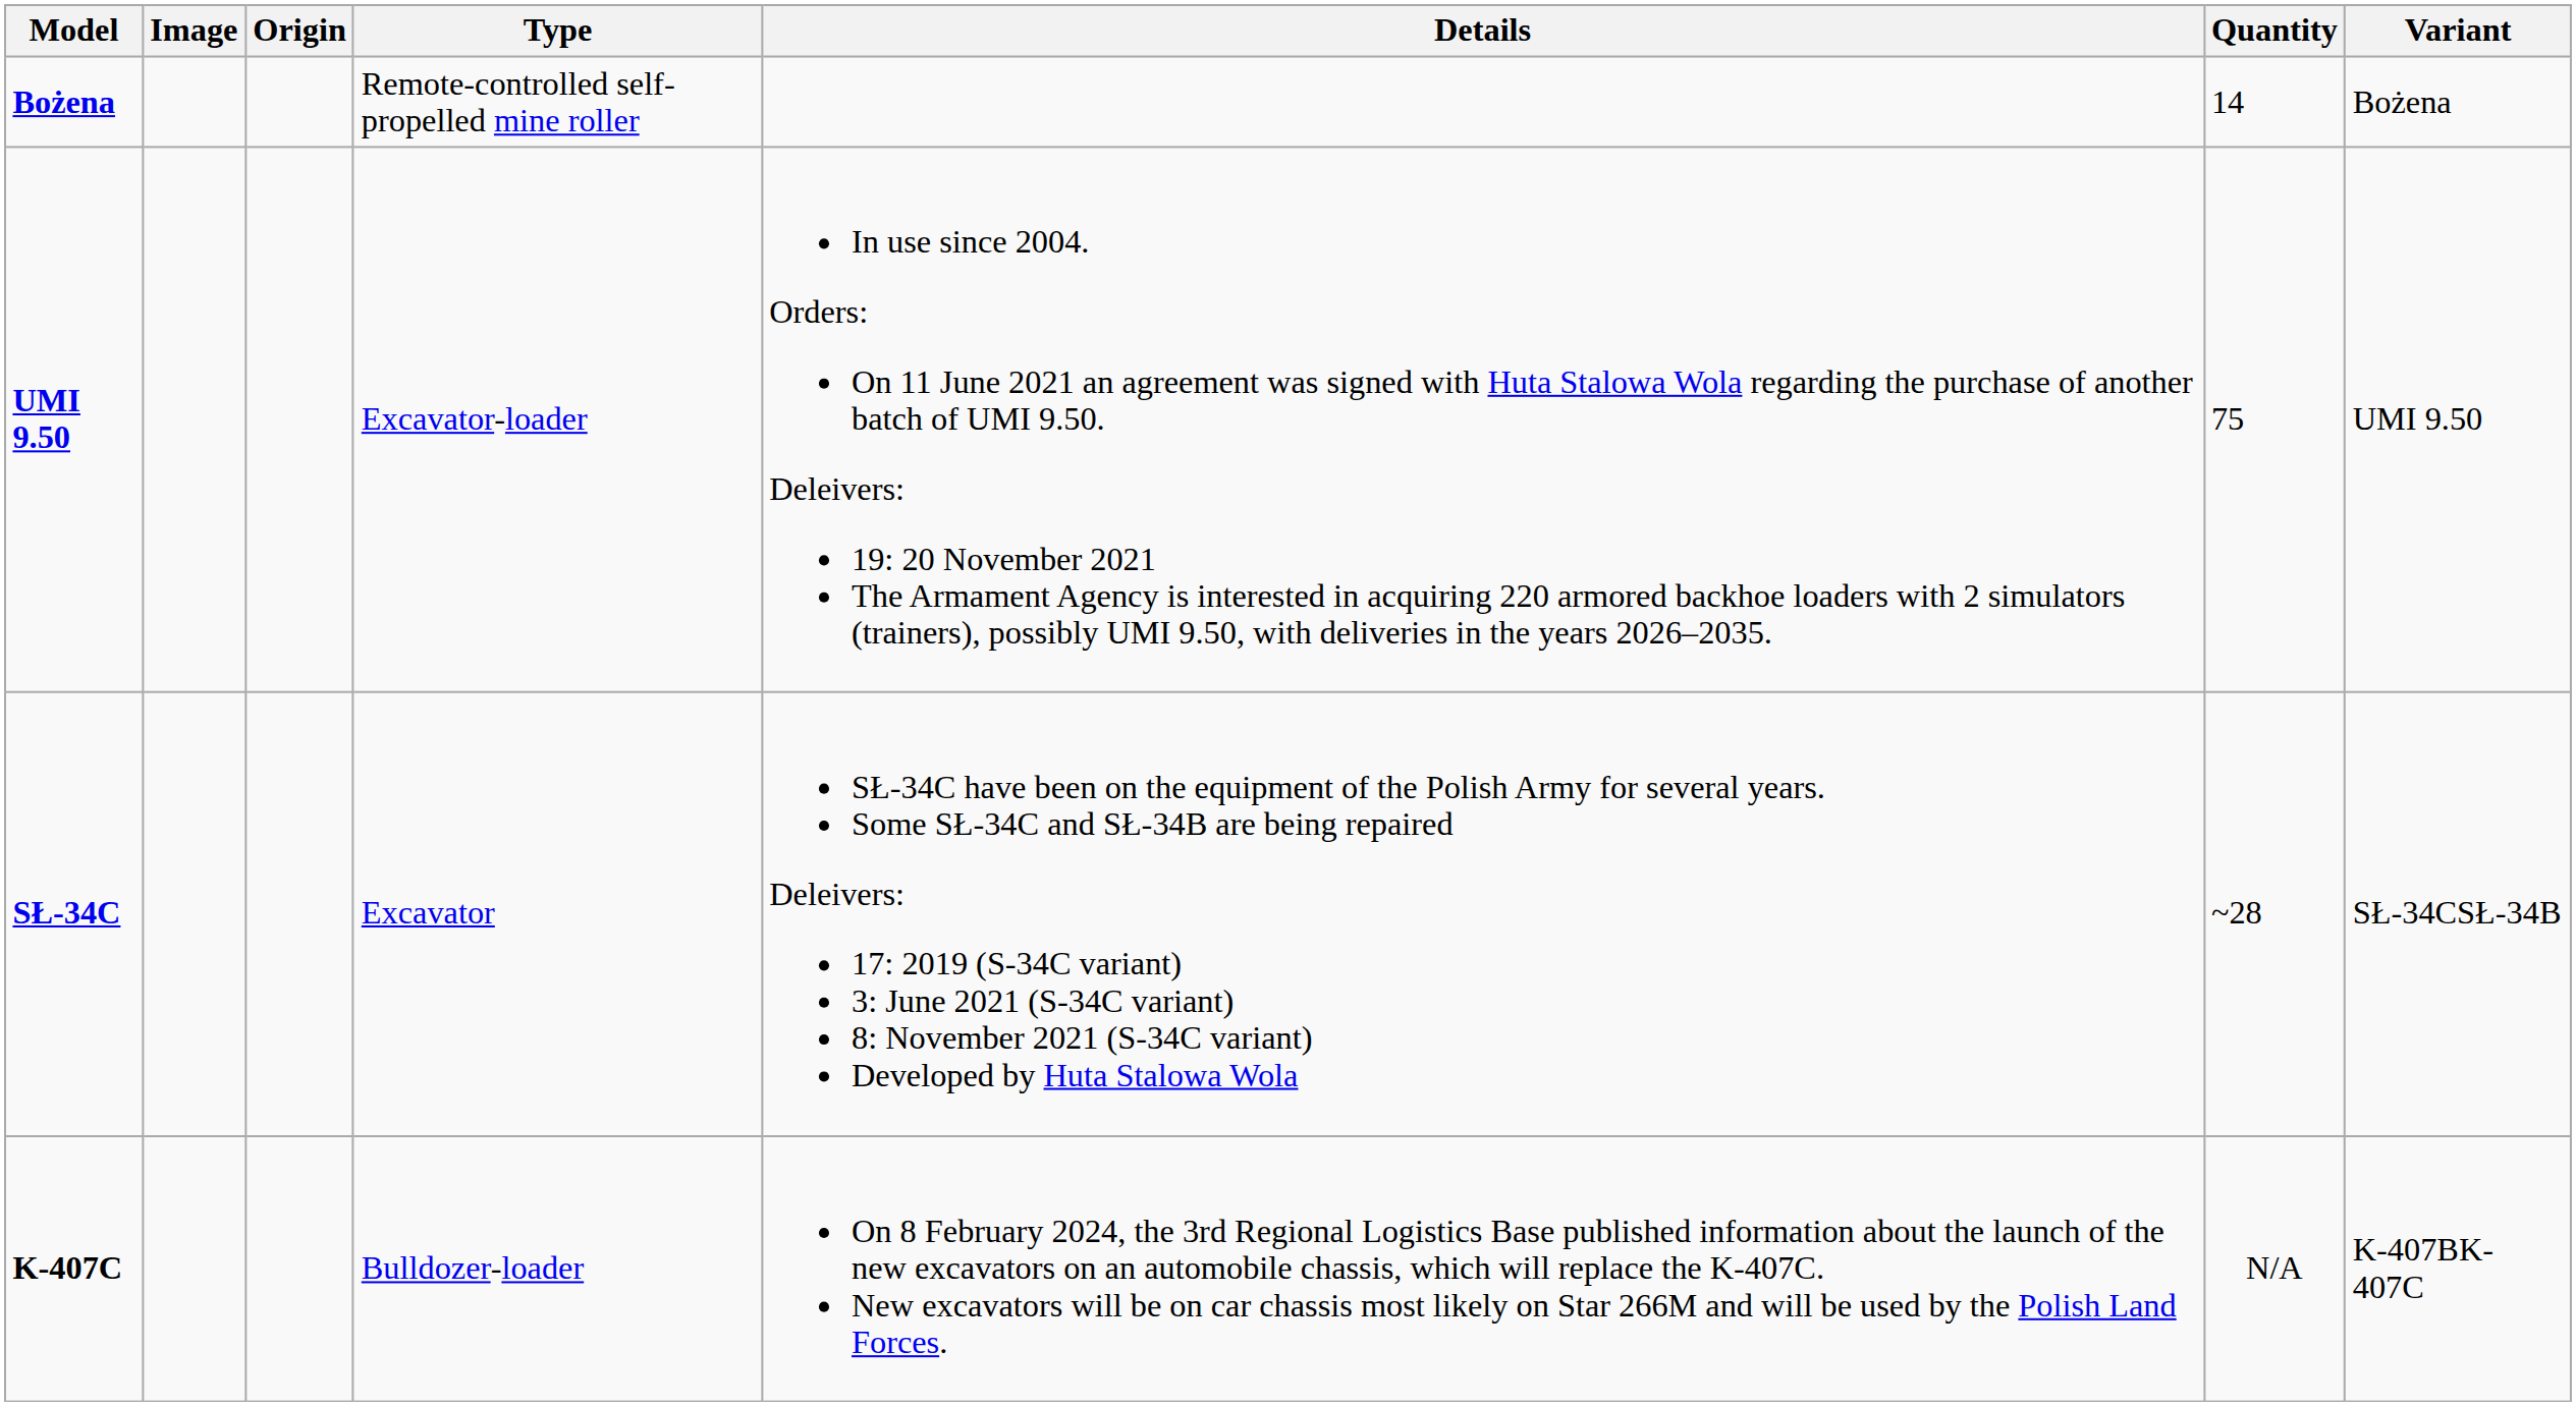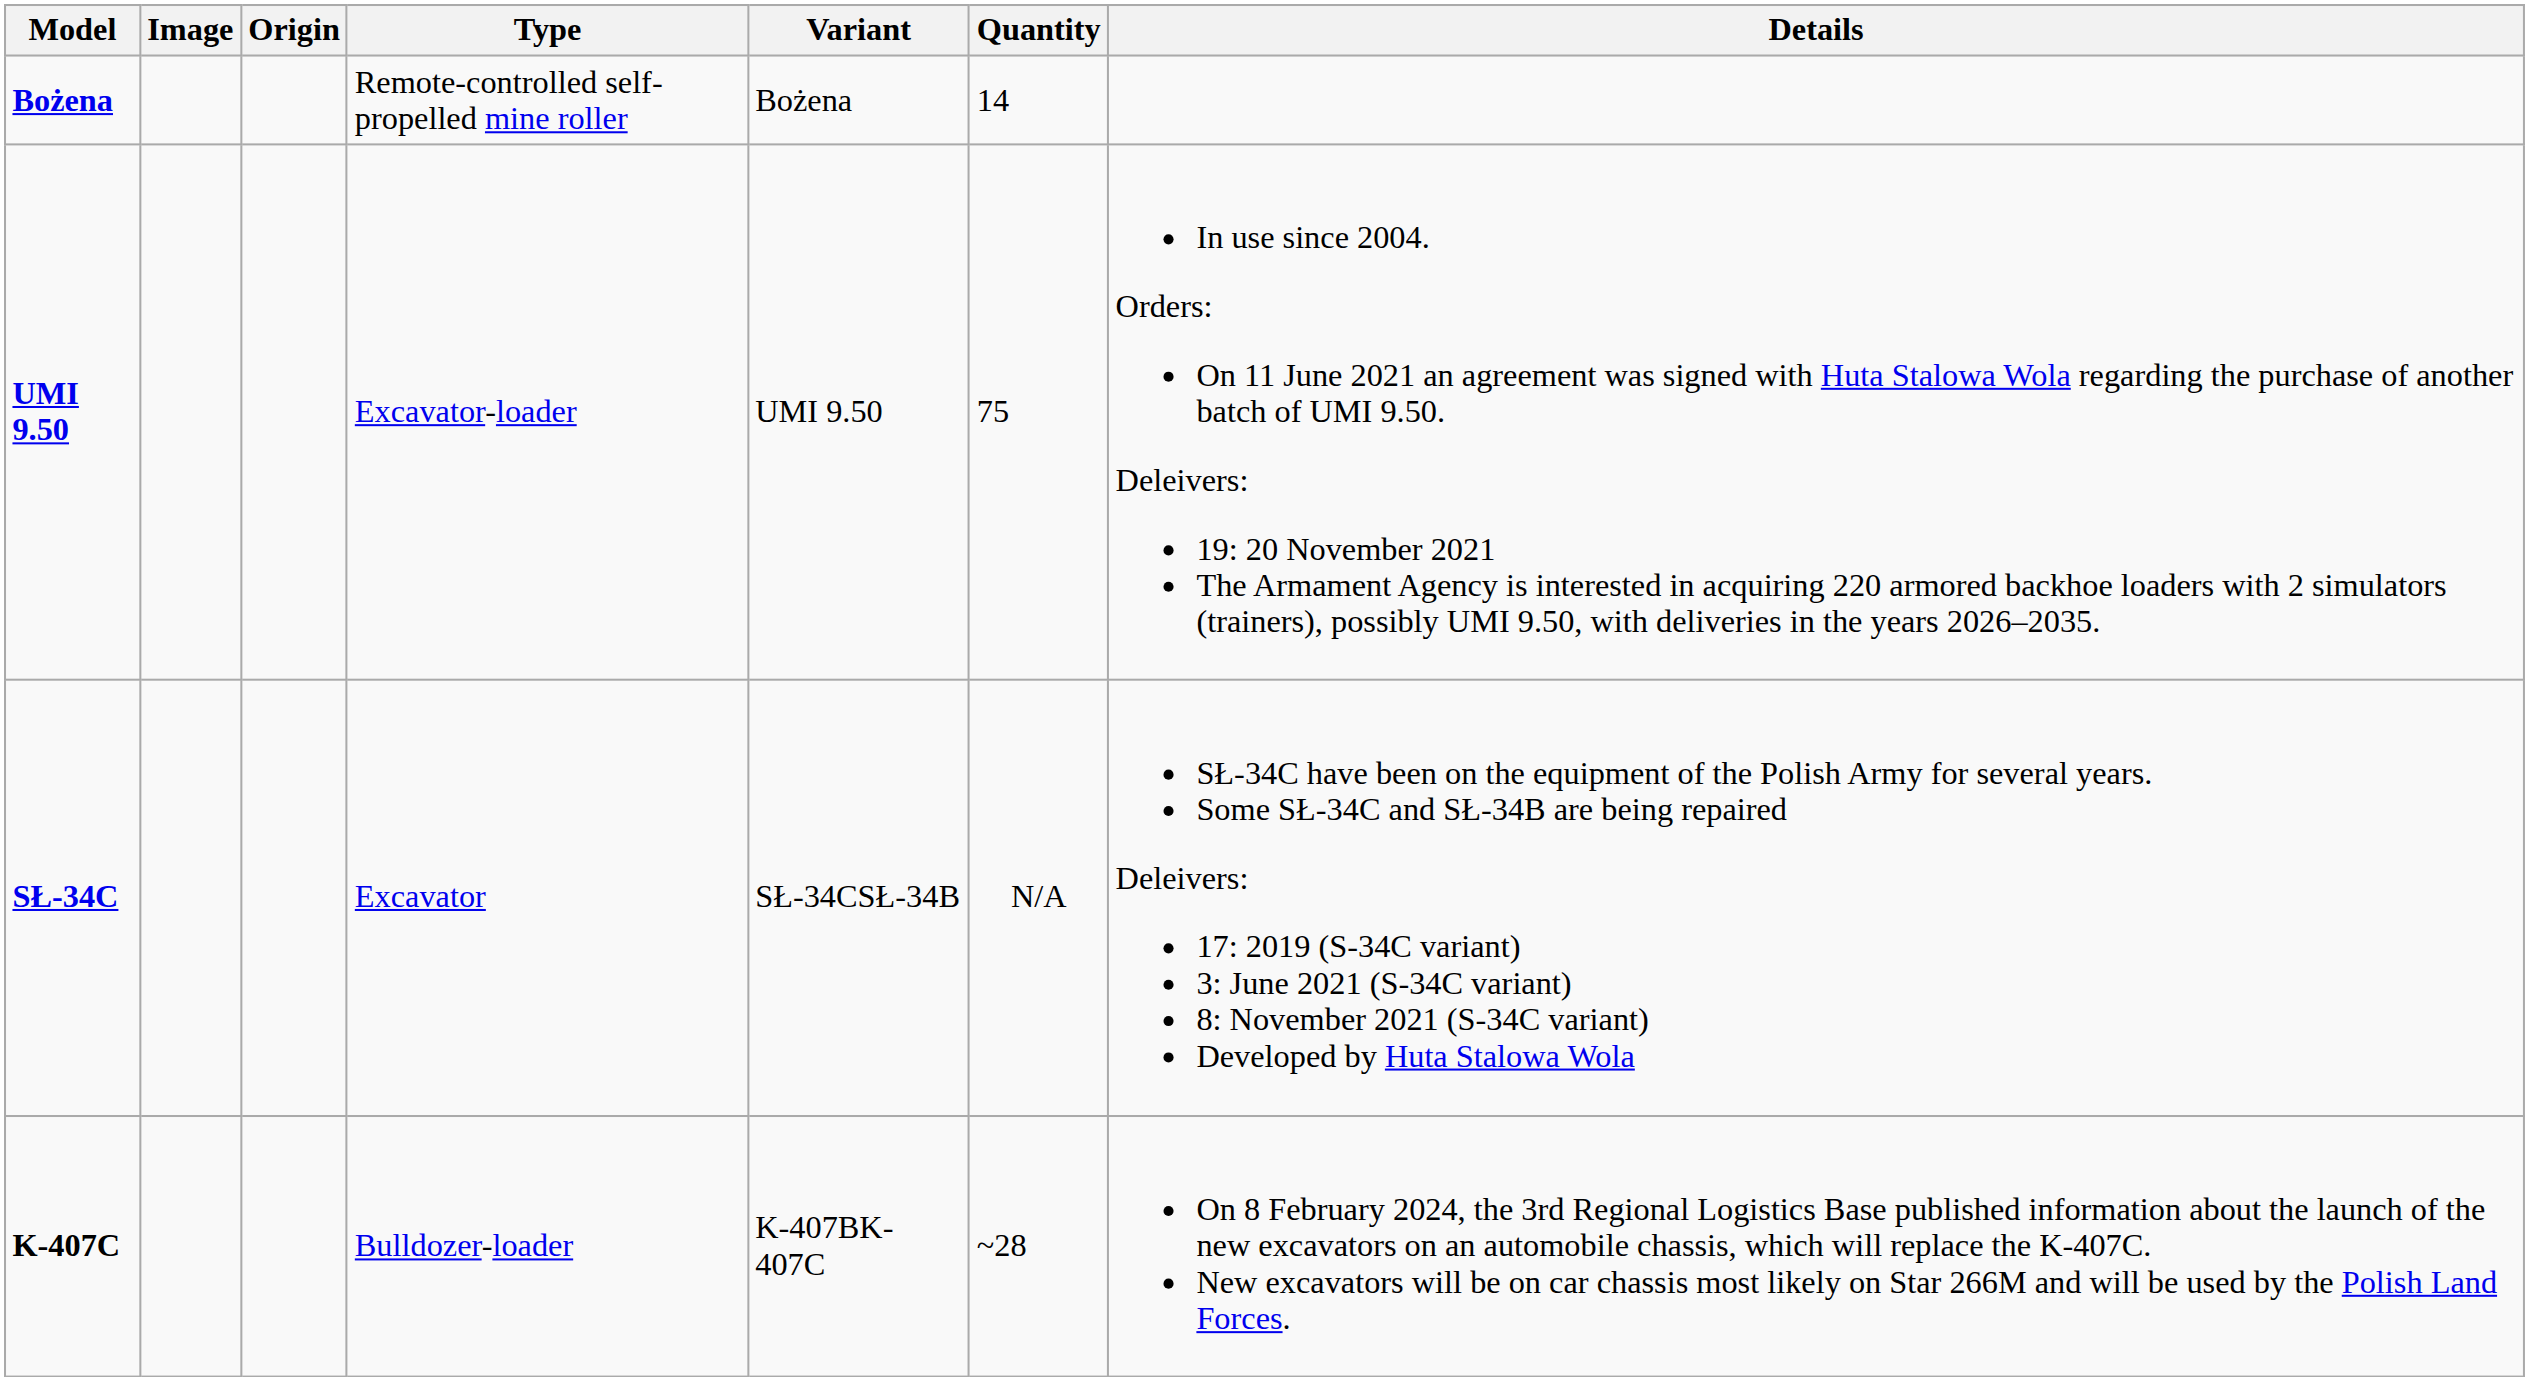columns swapped: Variant <-> Details
SŁ-34C | Quantity: ~28 -> N/A
K-407C | Quantity: N/A -> ~28
